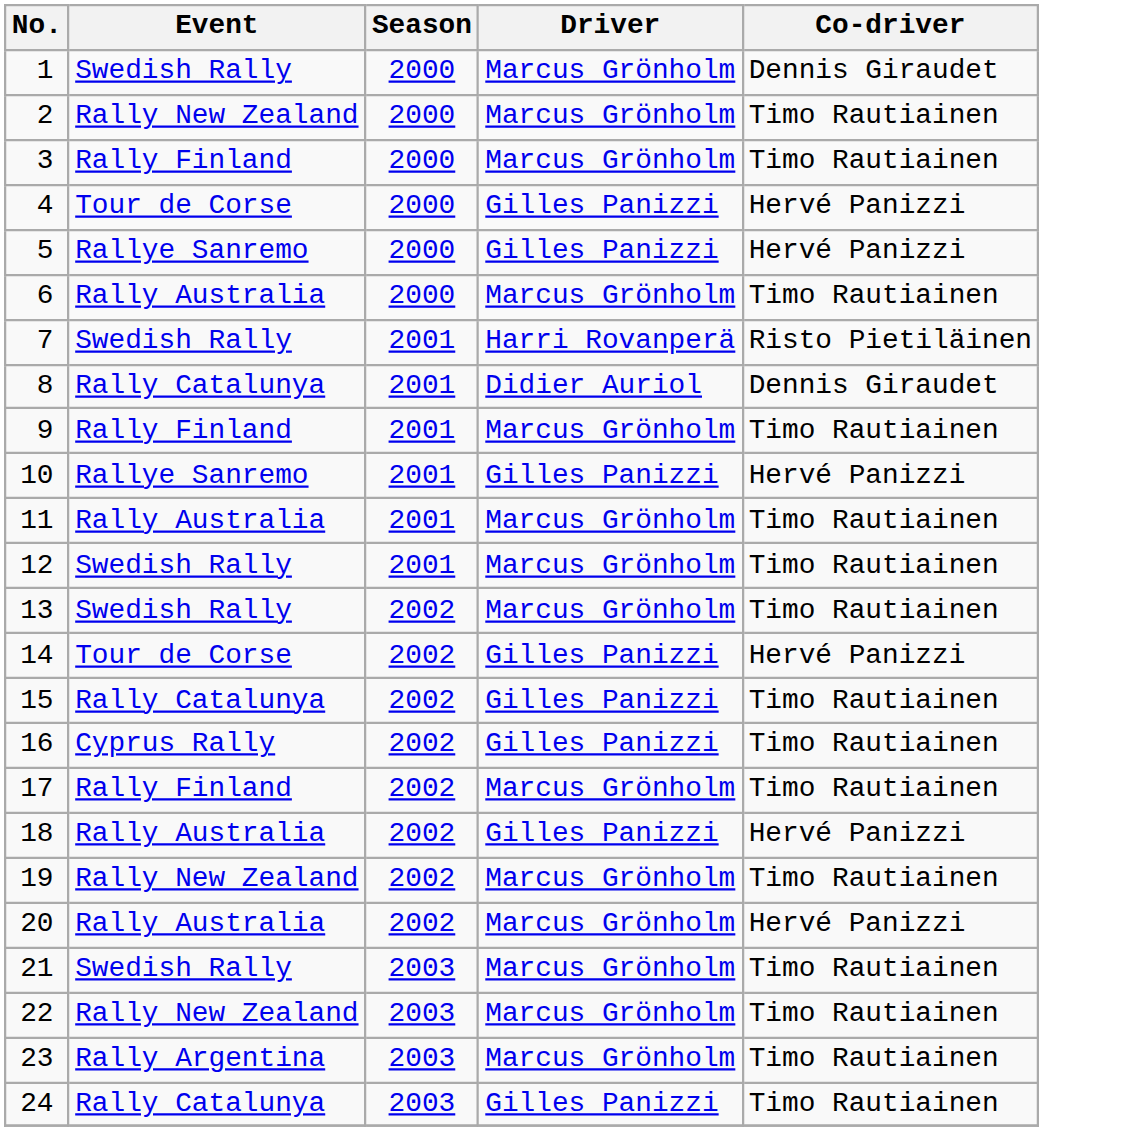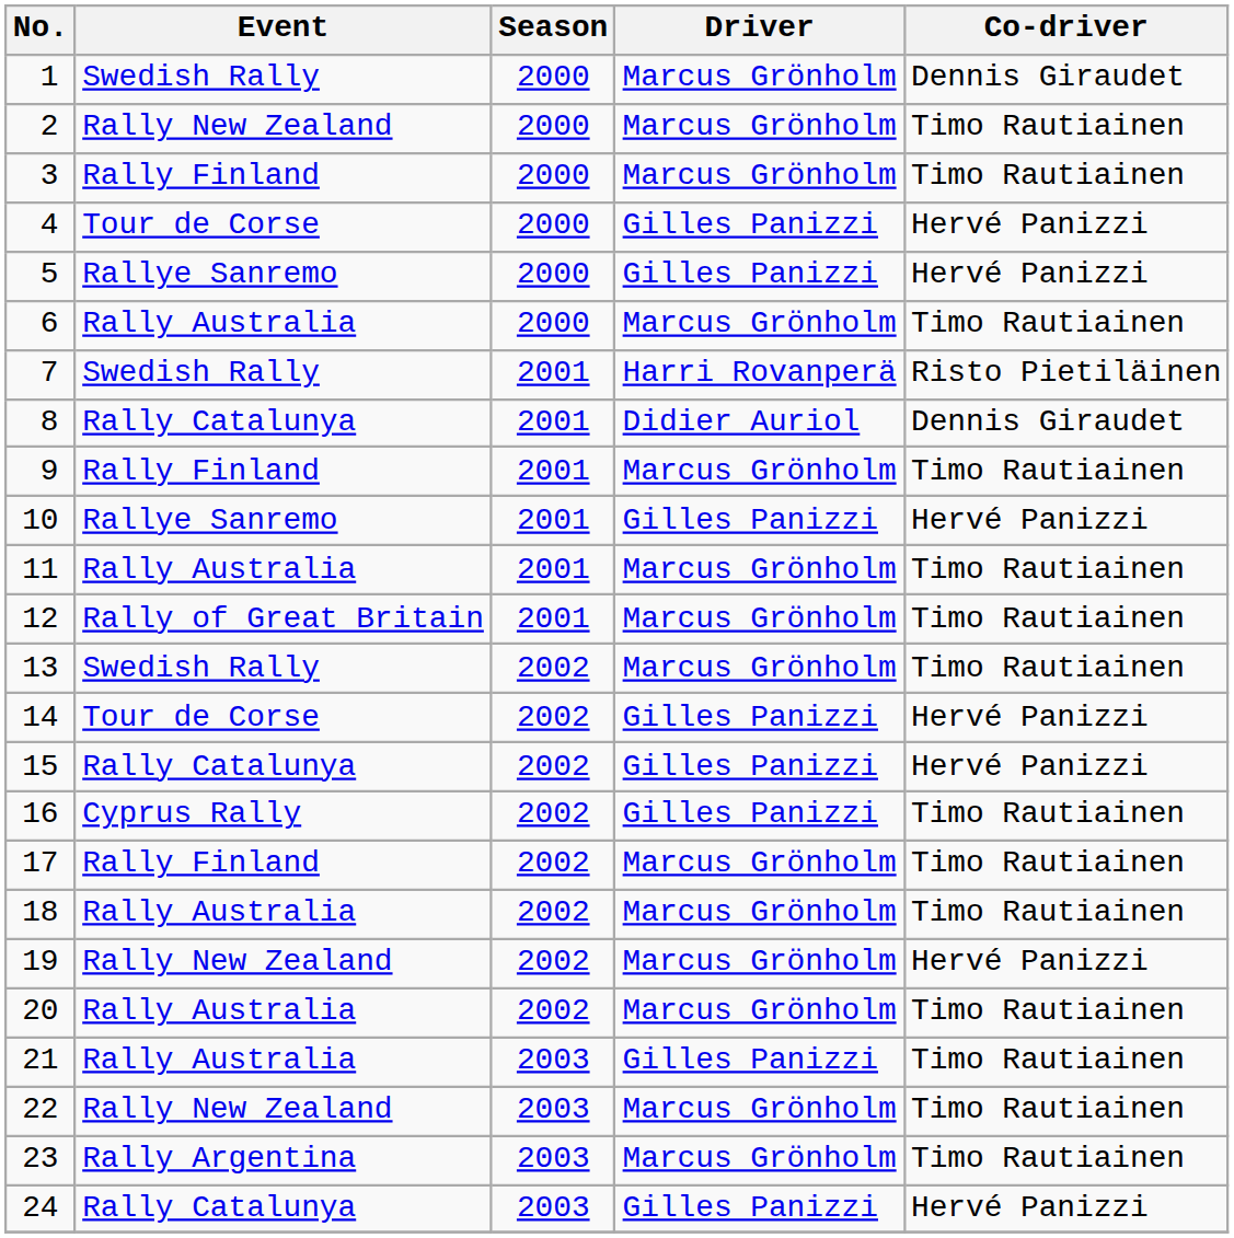12 | Event: Swedish Rally -> Rally of Great Britain
15 | Co-driver: Timo Rautiainen -> Hervé Panizzi
18 | Driver: Gilles Panizzi -> Marcus Grönholm
18 | Co-driver: Hervé Panizzi -> Timo Rautiainen
19 | Co-driver: Timo Rautiainen -> Hervé Panizzi
20 | Co-driver: Hervé Panizzi -> Timo Rautiainen
21 | Event: Swedish Rally -> Rally Australia
21 | Driver: Marcus Grönholm -> Gilles Panizzi
24 | Co-driver: Timo Rautiainen -> Hervé Panizzi
